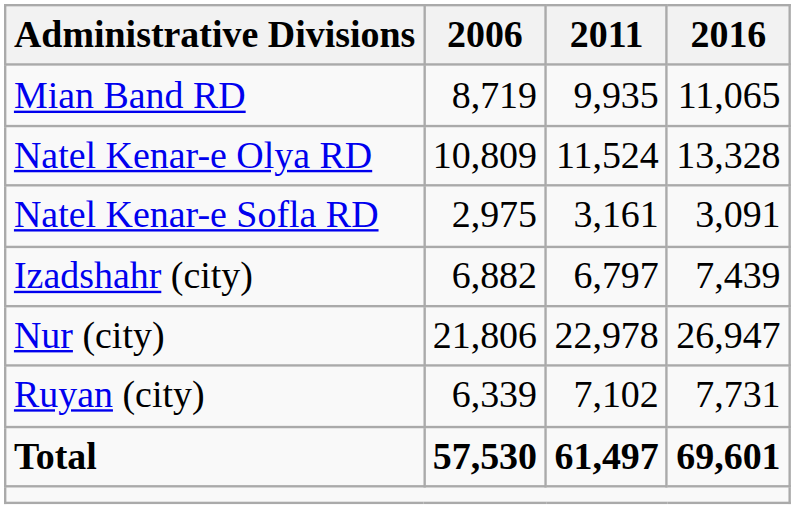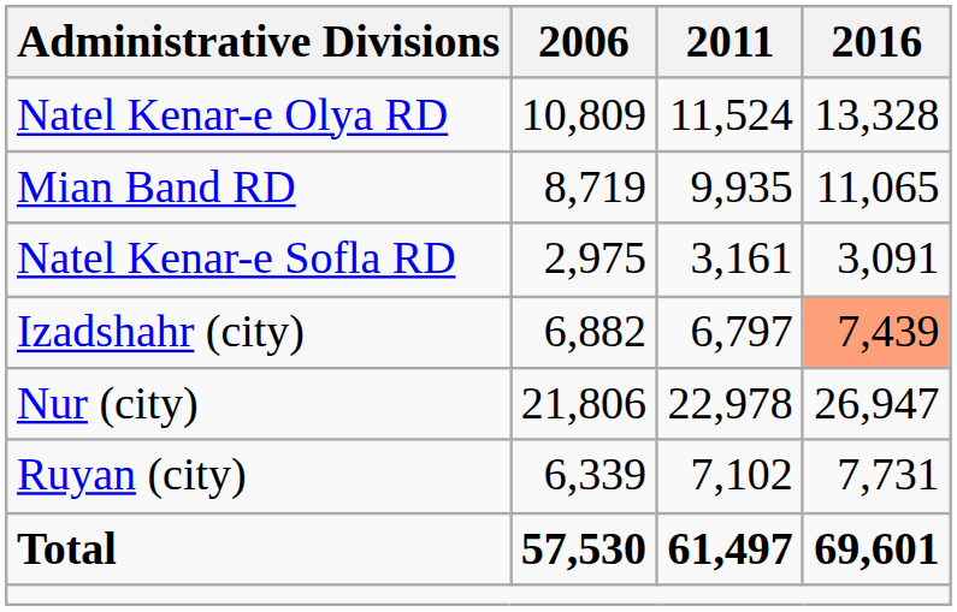rows swapped: Mian Band RD <-> Natel Kenar-e Olya RD
Izadshahr (city) | 2016: no background -> lightsalmon background
